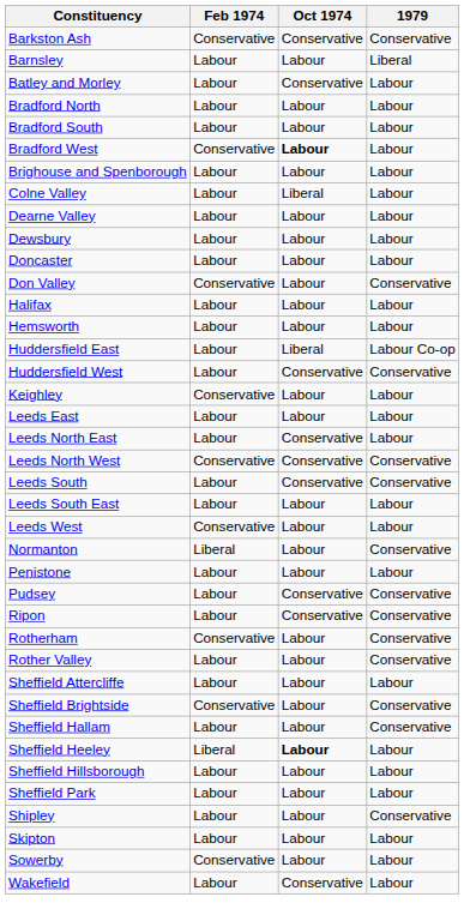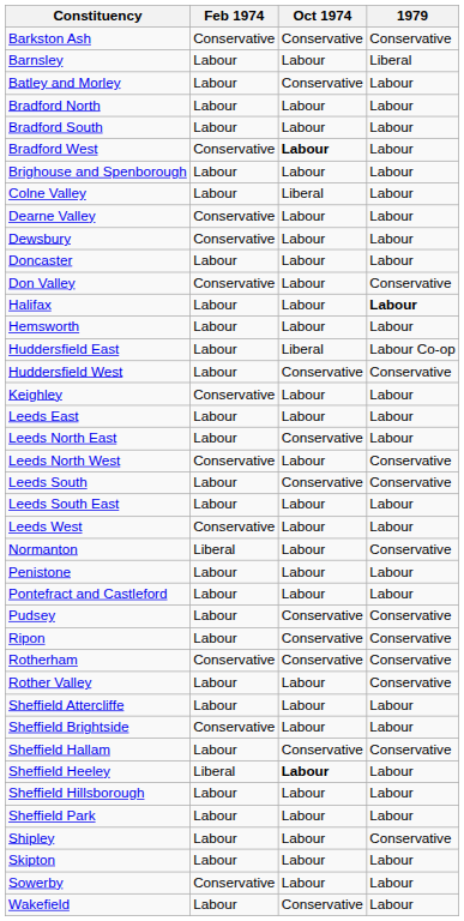Dearne Valley | Feb 1974: Labour -> Conservative
Dewsbury | Feb 1974: Labour -> Conservative
Halifax | 1979: normal -> bold
Leeds North West | Oct 1974: Conservative -> Labour
+ row: Pontefract and Castleford | Labour | Labour | Labour
Rotherham | Oct 1974: Labour -> Conservative
Sheffield Brightside | 1979: Conservative -> Labour
Sheffield Hallam | Oct 1974: Labour -> Conservative
